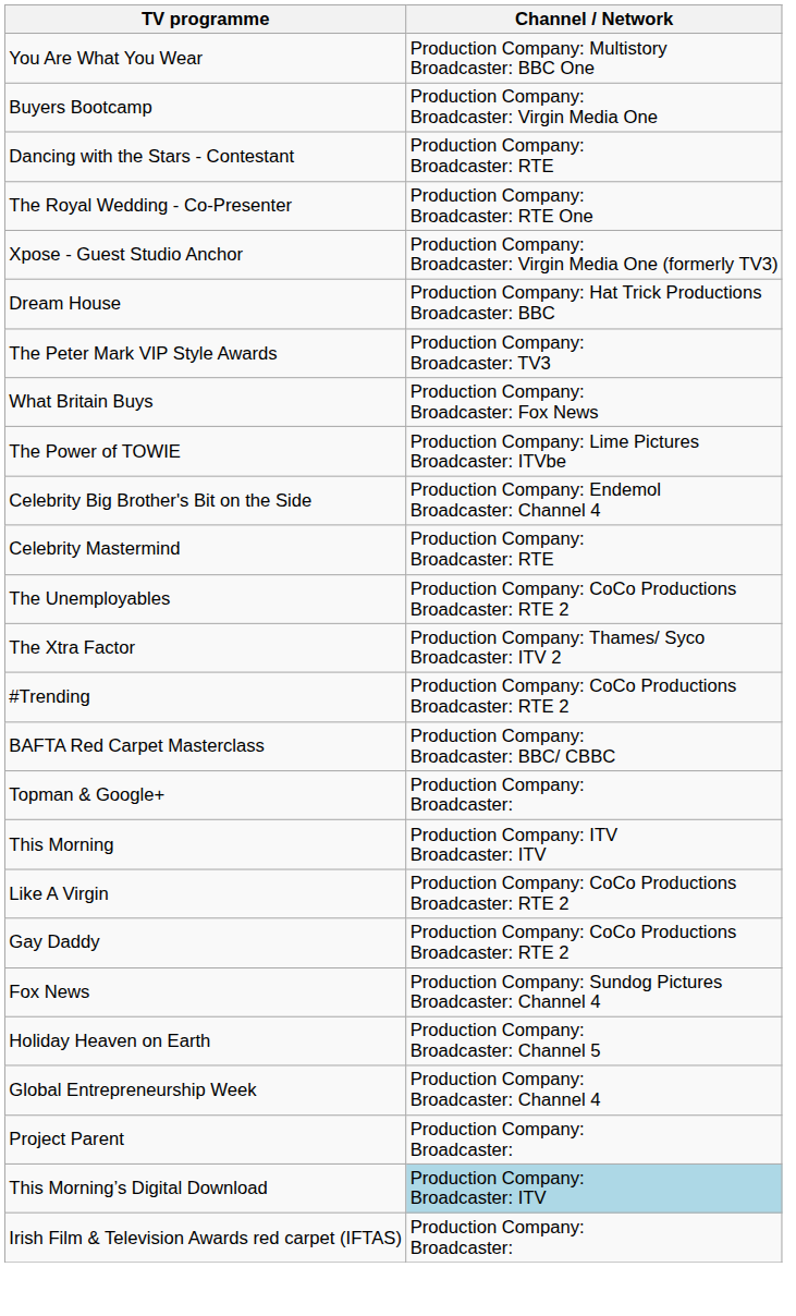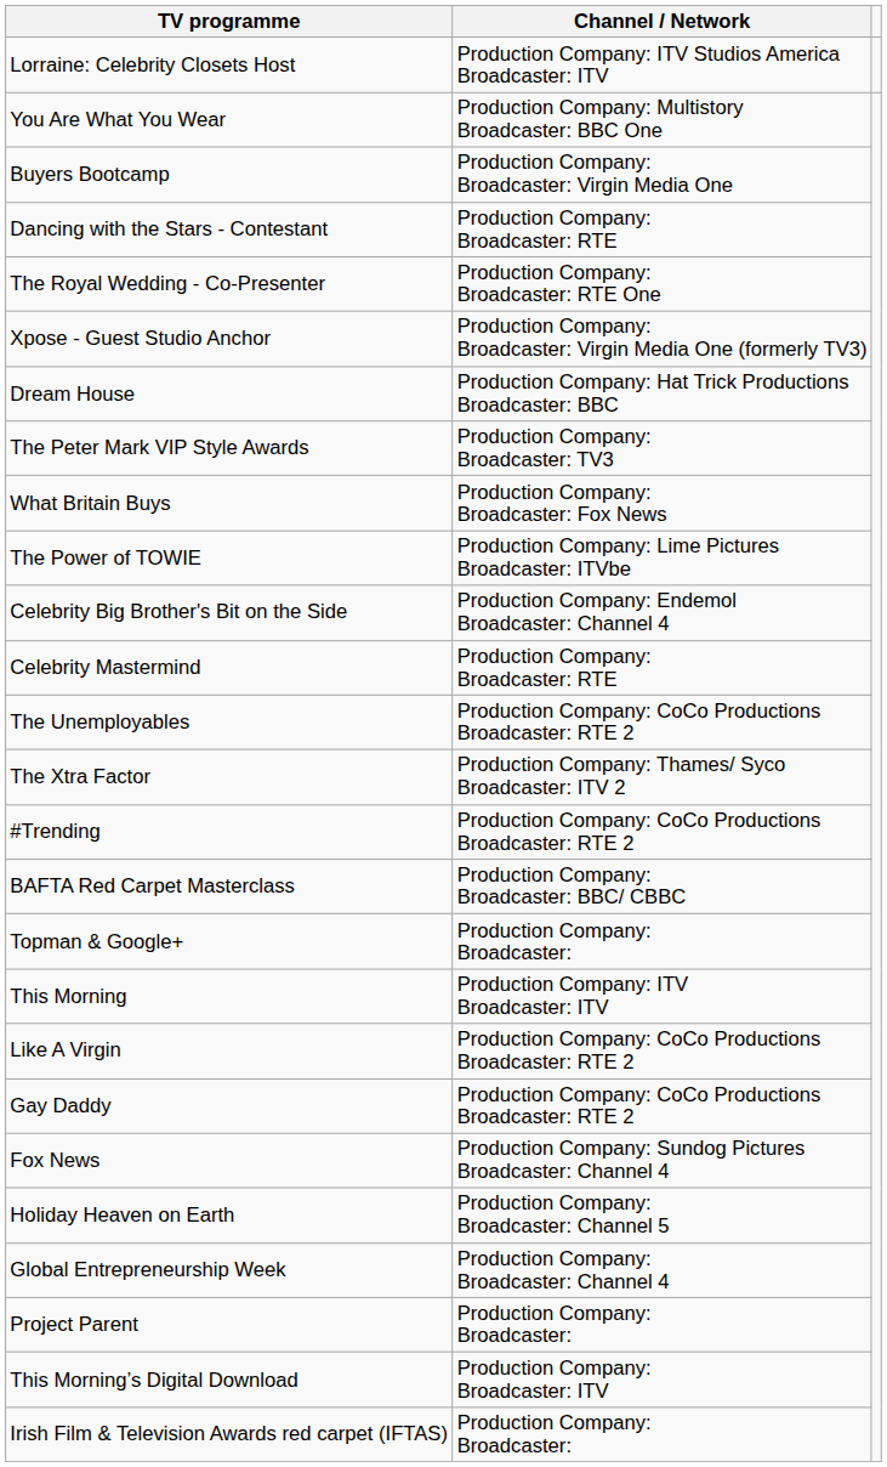+ row: Lorraine: Celebrity Closets Host | Production Company: ITV Studios America Broadcaster: ITV
This Morning’s Digital Download | Channel / Network: lightblue background -> no background
